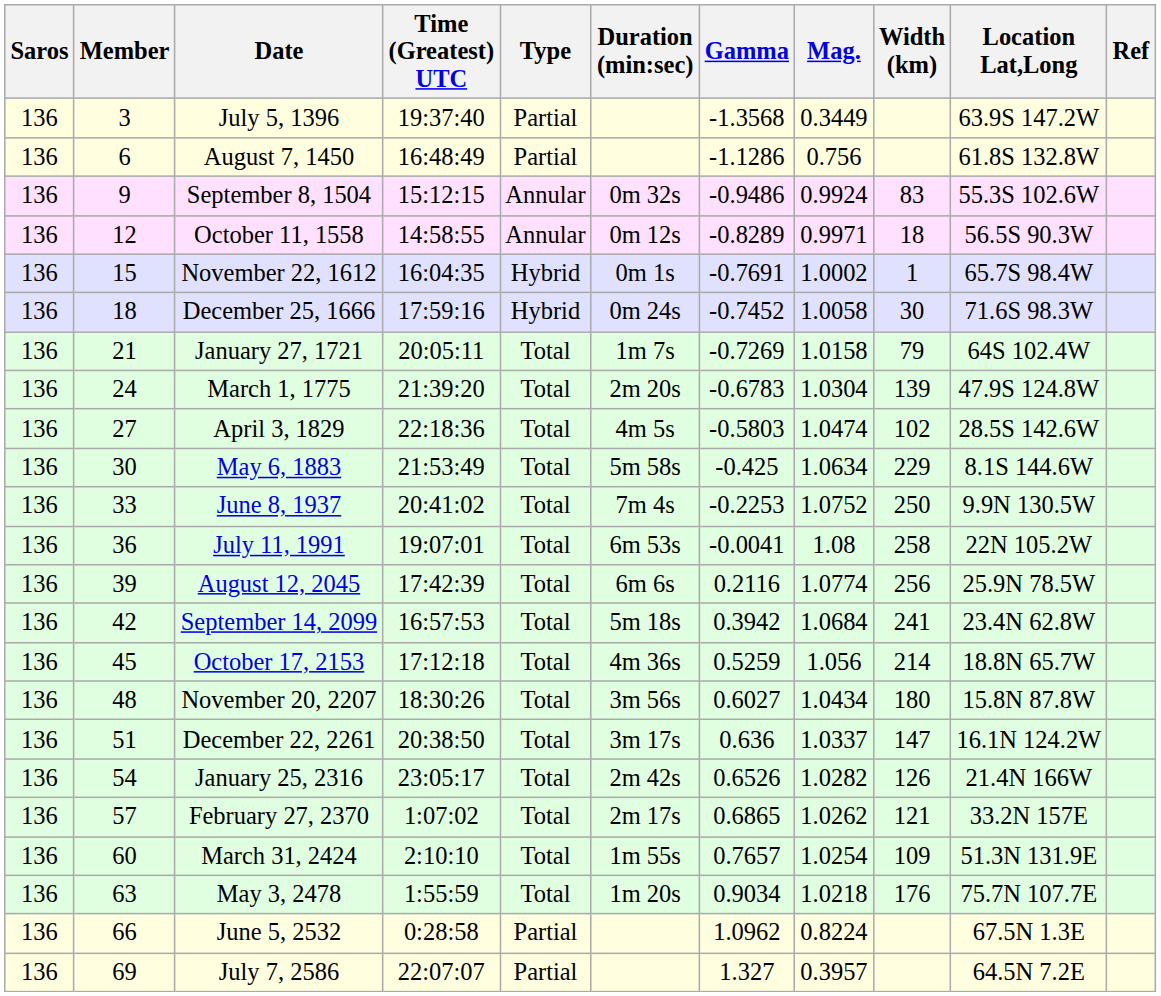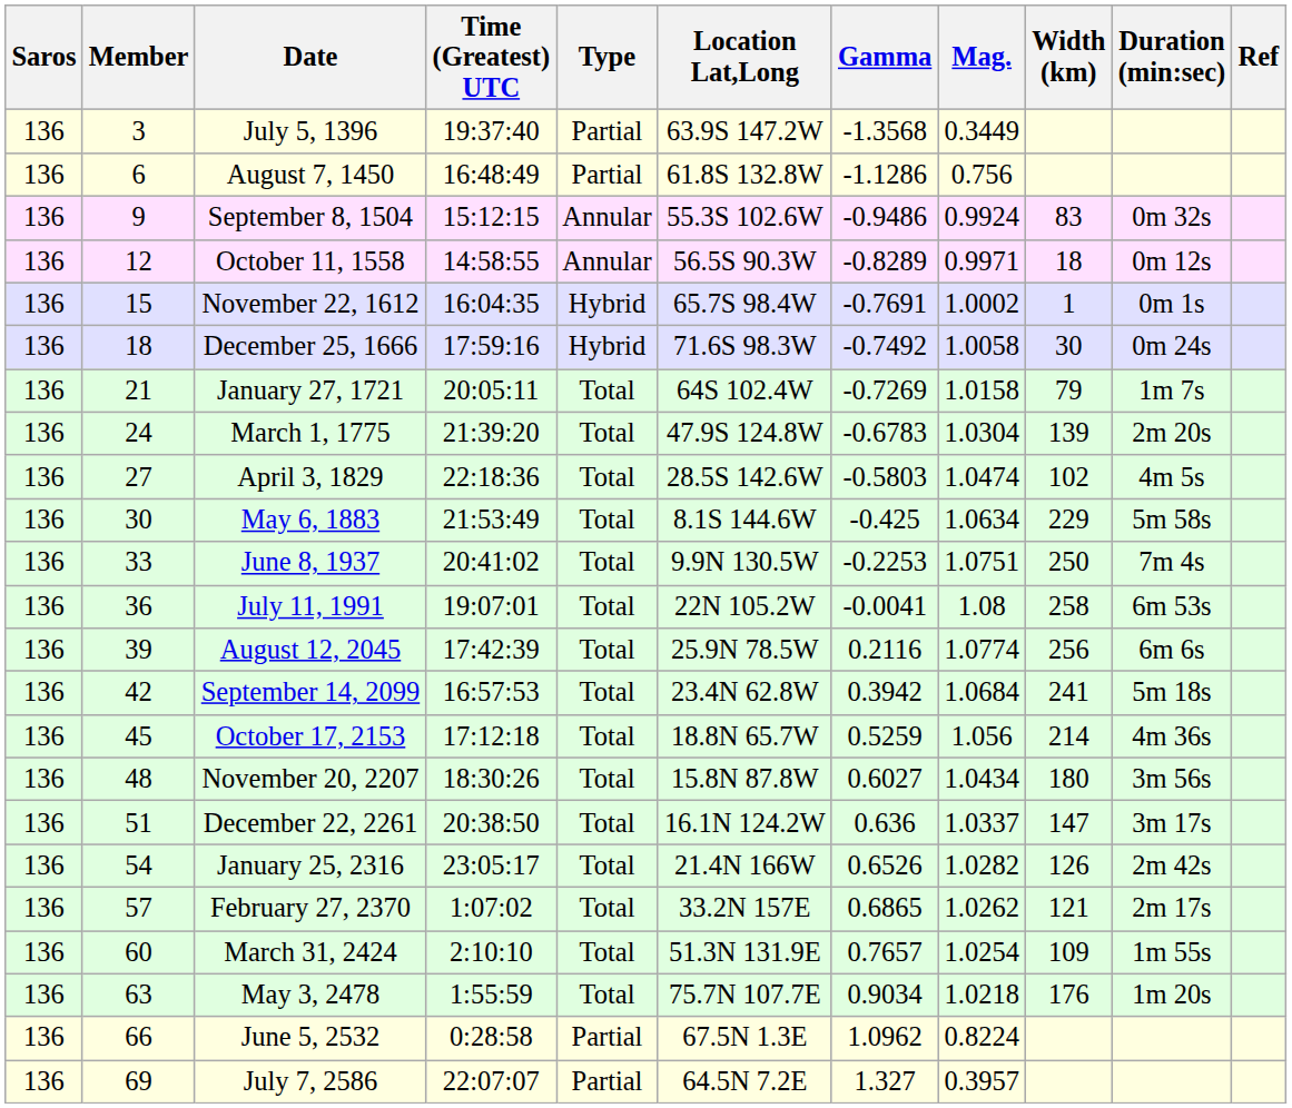columns swapped: Location Lat,Long <-> Duration (min:sec)
December 25, 1666 | Gamma: -0.7452 -> -0.7492
June 8, 1937 | Mag.: 1.0752 -> 1.0751
